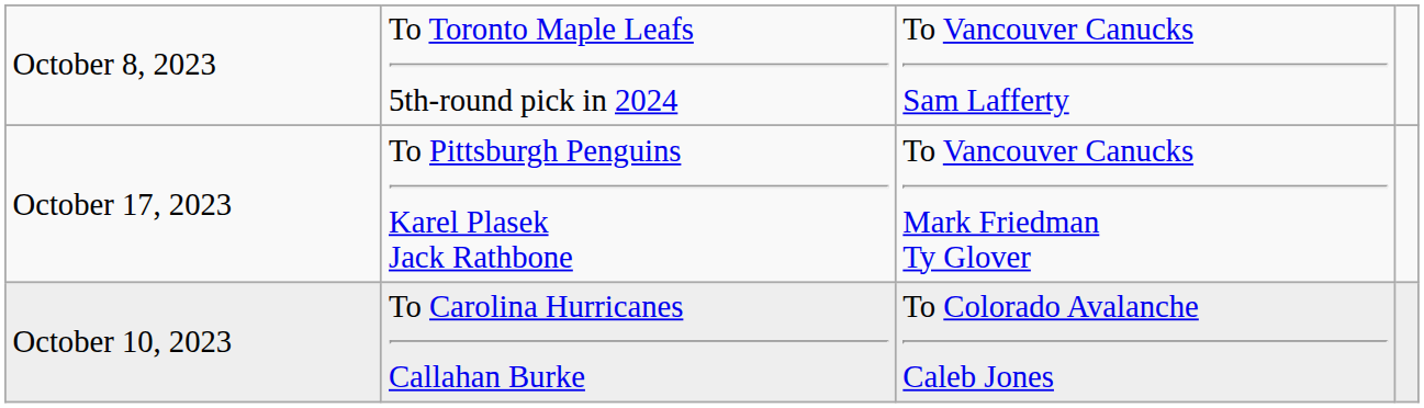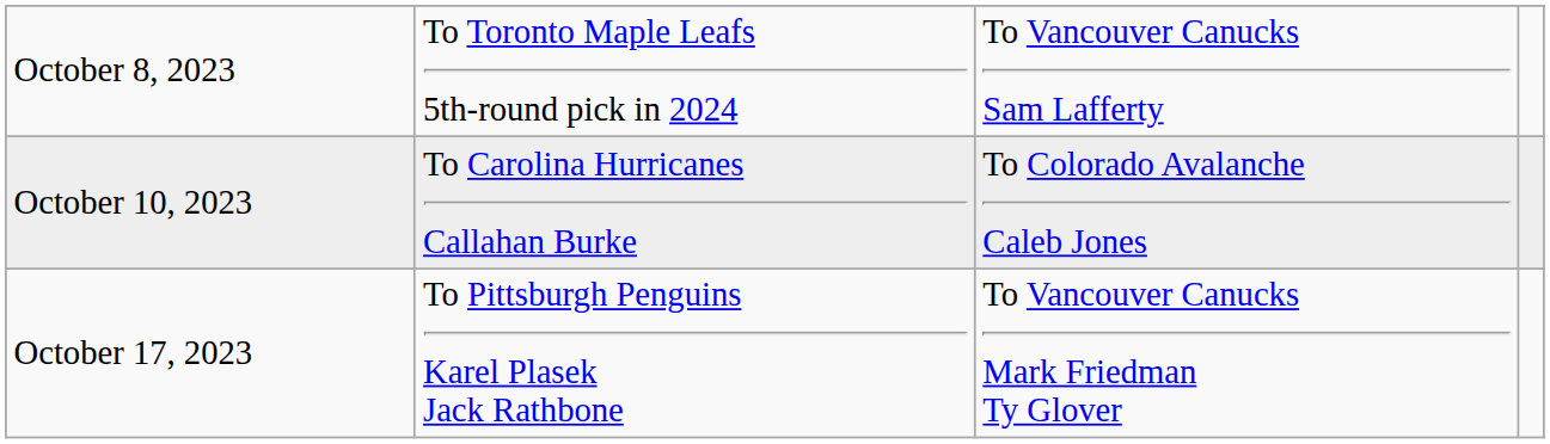rows swapped: October 10, 2023 <-> October 17, 2023
